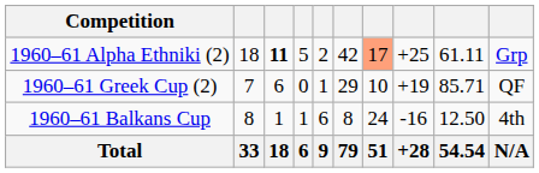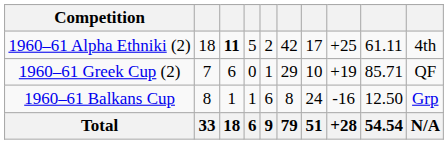1960–61 Alpha Ethniki (2) | column 7: lightsalmon background -> no background
1960–61 Alpha Ethniki (2) | column 10: Grp -> 4th
1960–61 Balkans Cup | column 10: 4th -> Grp
